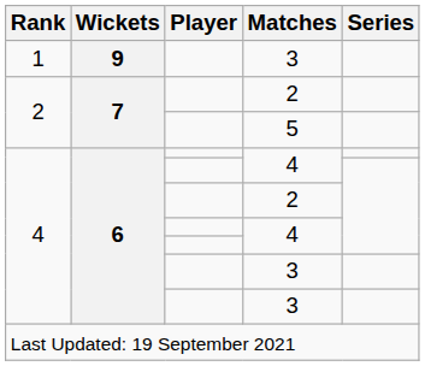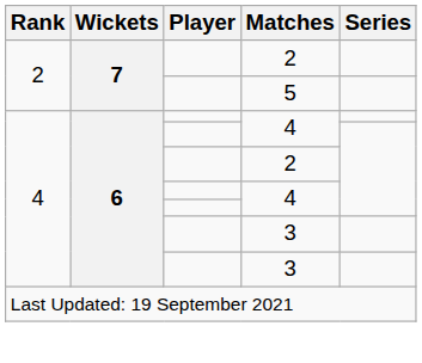- row: 1 | 9 | 3
